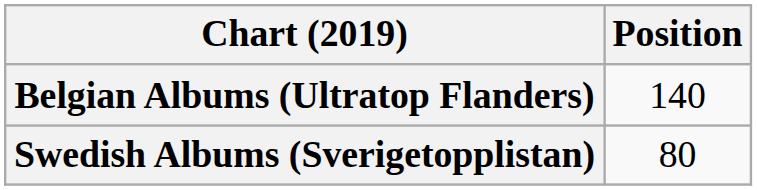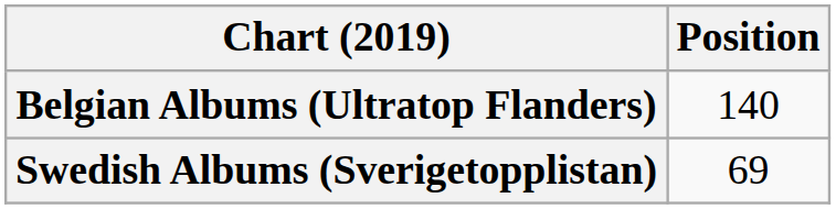Swedish Albums (Sverigetopplistan) | Position: 80 -> 69
